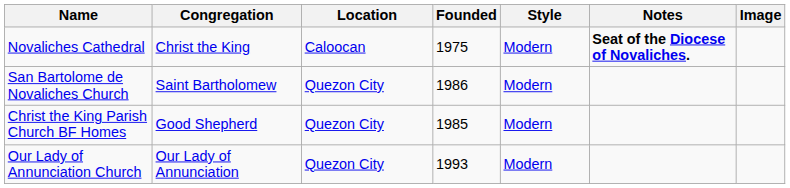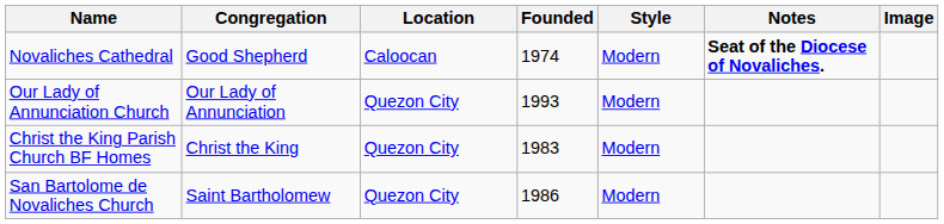Novaliches Cathedral | Congregation: Christ the King -> Good Shepherd
Novaliches Cathedral | Founded: 1975 -> 1974
rows swapped: Our Lady of Annunciation Church <-> San Bartolome de Novaliches Church
Christ the King Parish Church BF Homes | Congregation: Good Shepherd -> Christ the King
Christ the King Parish Church BF Homes | Founded: 1985 -> 1983
